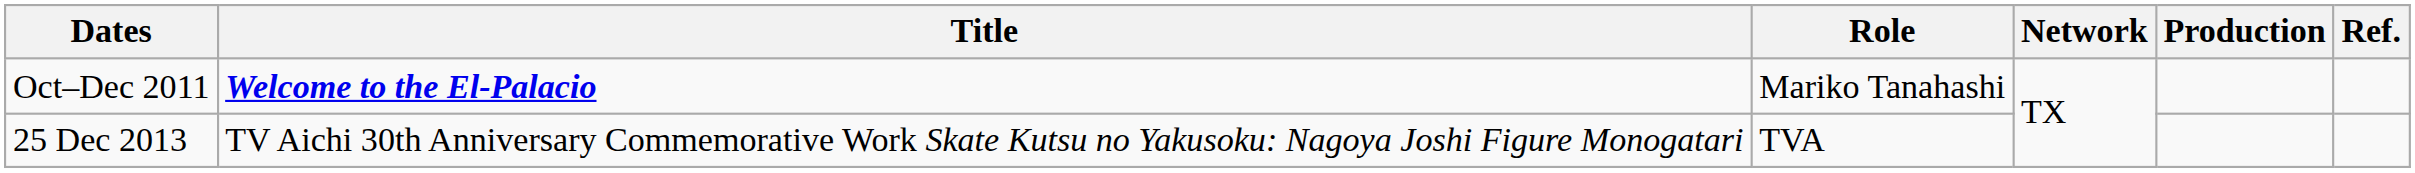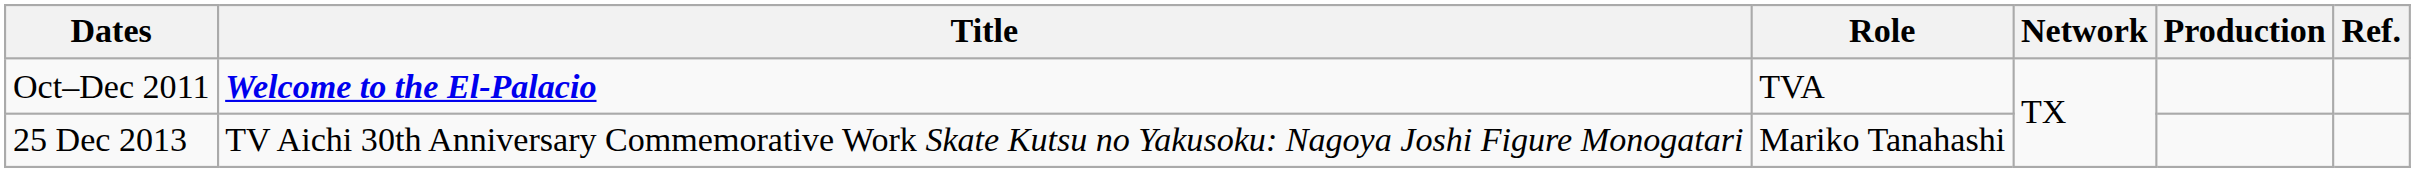Oct–Dec 2011 | Role: Mariko Tanahashi -> TVA
25 Dec 2013 | Role: TVA -> Mariko Tanahashi
